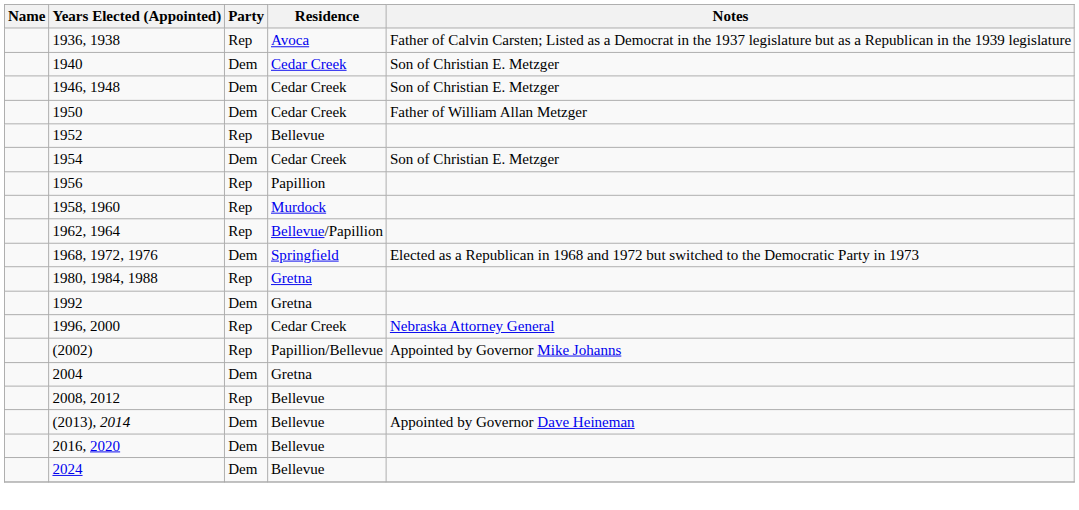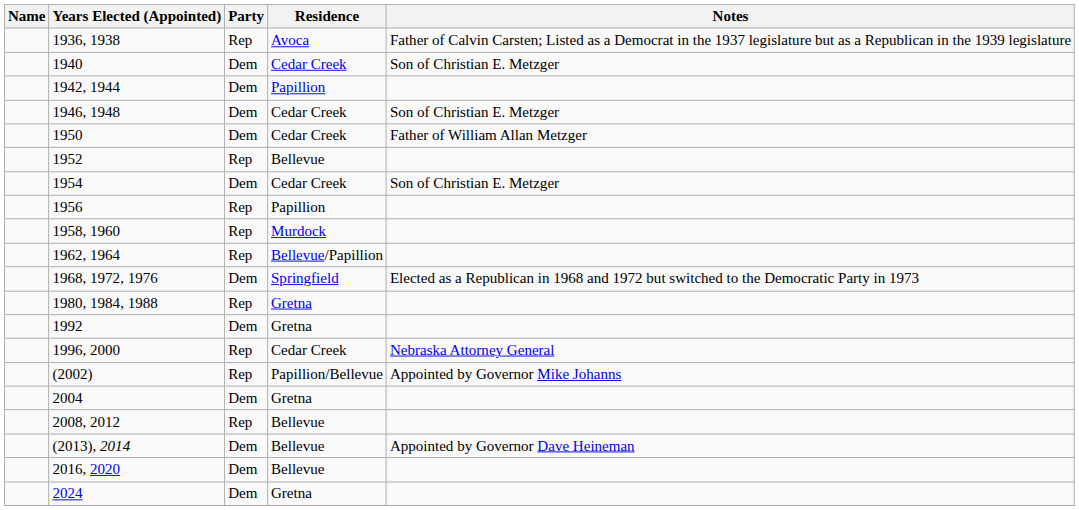+ row: 1942, 1944 | Dem | Papillion
2024 | Residence: Bellevue -> Gretna
